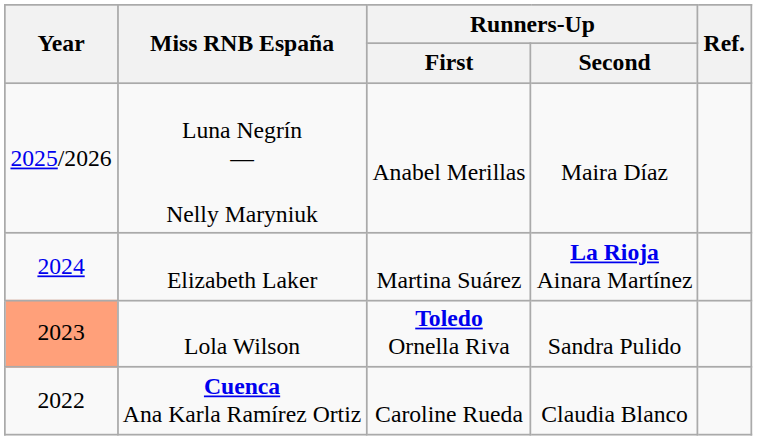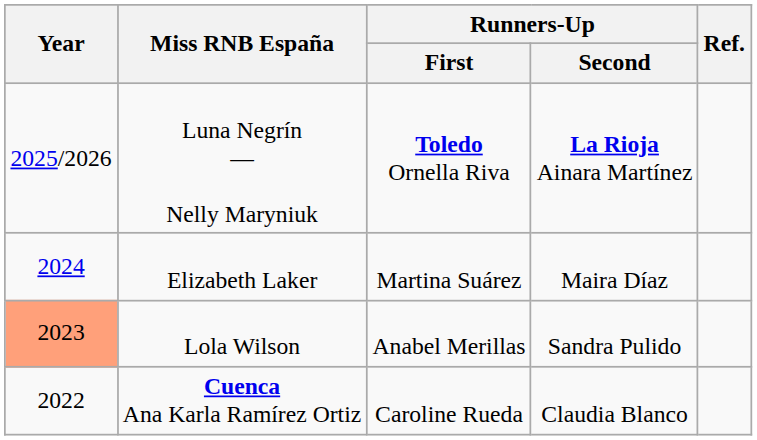Luna Negrín ― Nelly Maryniuk | Runners-Up / First: Anabel Merillas -> Toledo Ornella Riva
Luna Negrín ― Nelly Maryniuk | Runners-Up / Second: Maira Díaz -> La Rioja Ainara Martínez
Elizabeth Laker | Runners-Up / Second: La Rioja Ainara Martínez -> Maira Díaz
Lola Wilson | Runners-Up / First: Toledo Ornella Riva -> Anabel Merillas
